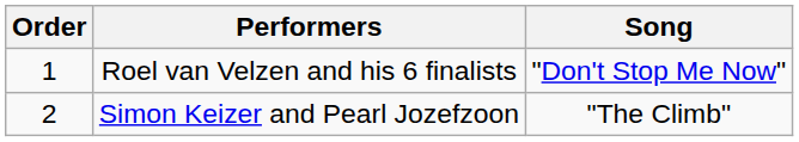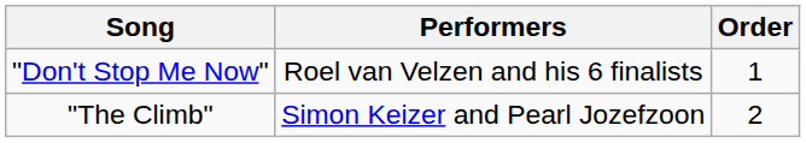columns swapped: Order <-> Song
